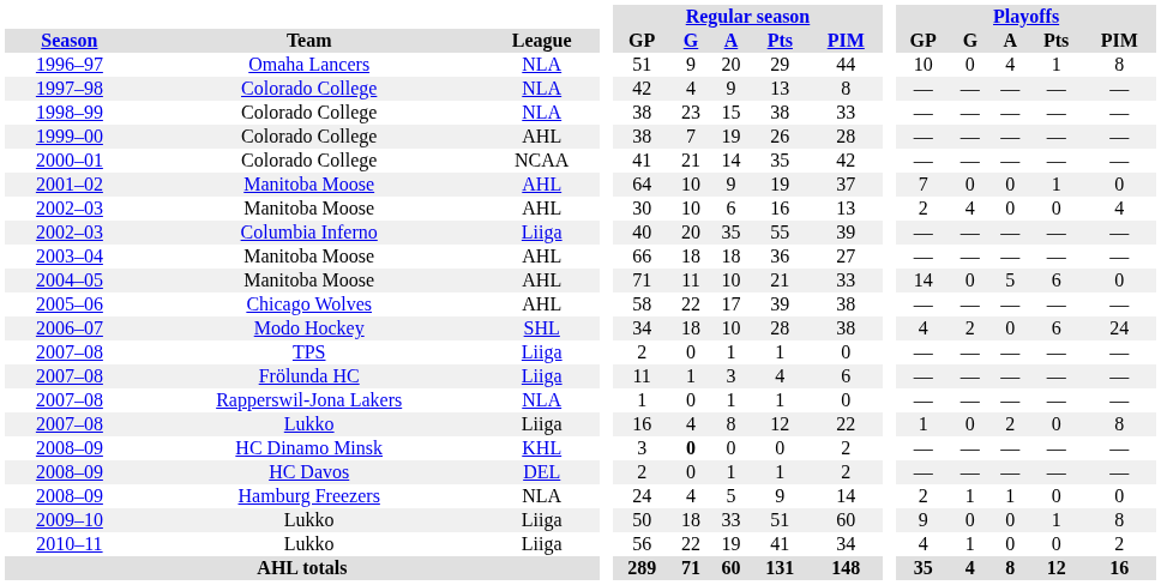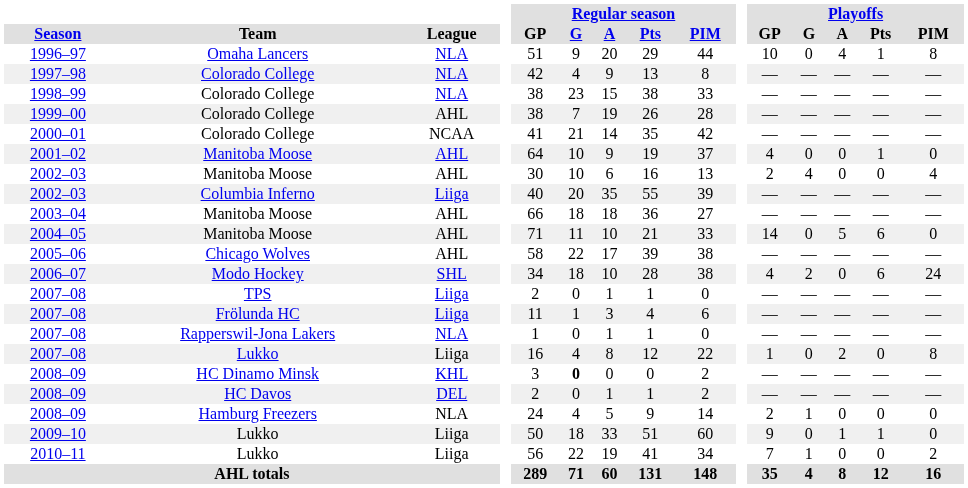2001–02 | Playoffs / GP: 7 -> 4
2008–09 / Hamburg Freezers | Playoffs / A: 1 -> 0
2009–10 | Playoffs / A: 0 -> 1
2009–10 | Playoffs / PIM: 8 -> 0
2010–11 | Playoffs / GP: 4 -> 7
